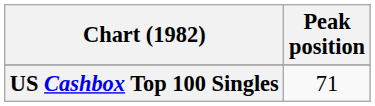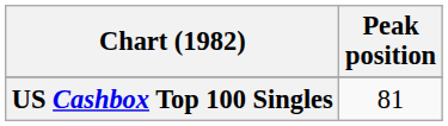US Cashbox Top 100 Singles | Peak position: 71 -> 81
